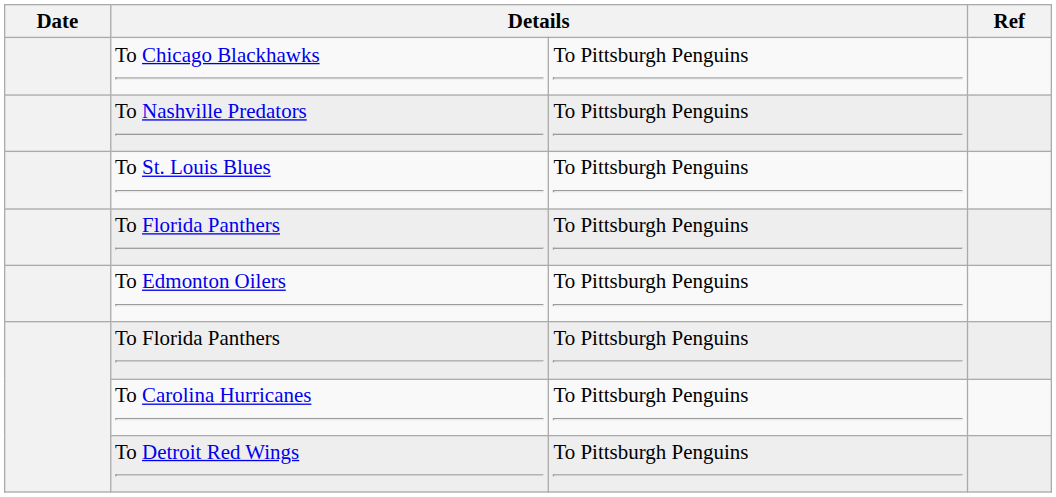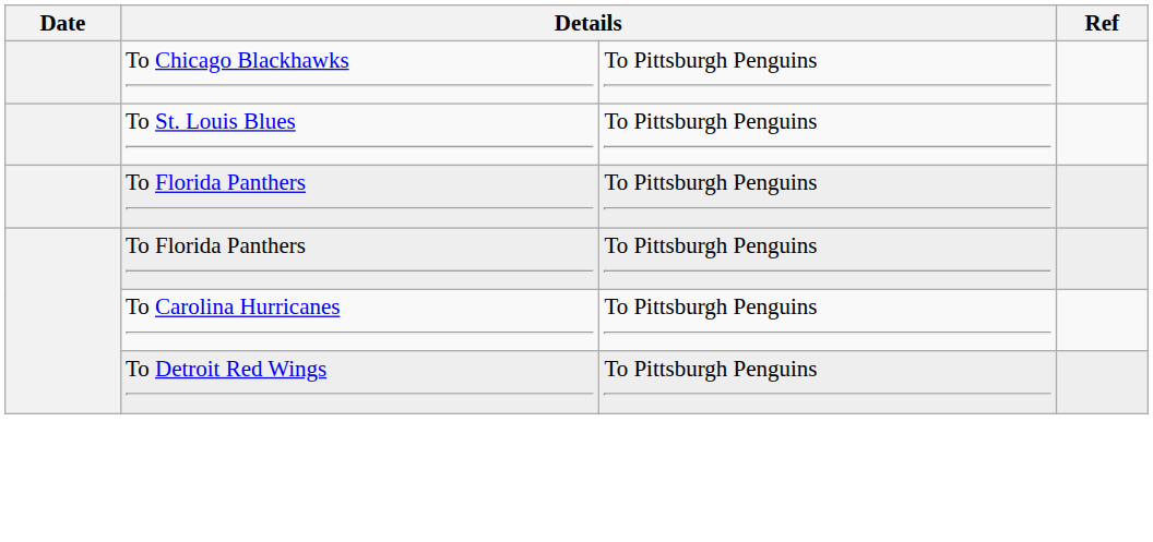- row: To Nashville Predators | To Pittsburgh Penguins
- row: To Edmonton Oilers | To Pittsburgh Penguins
